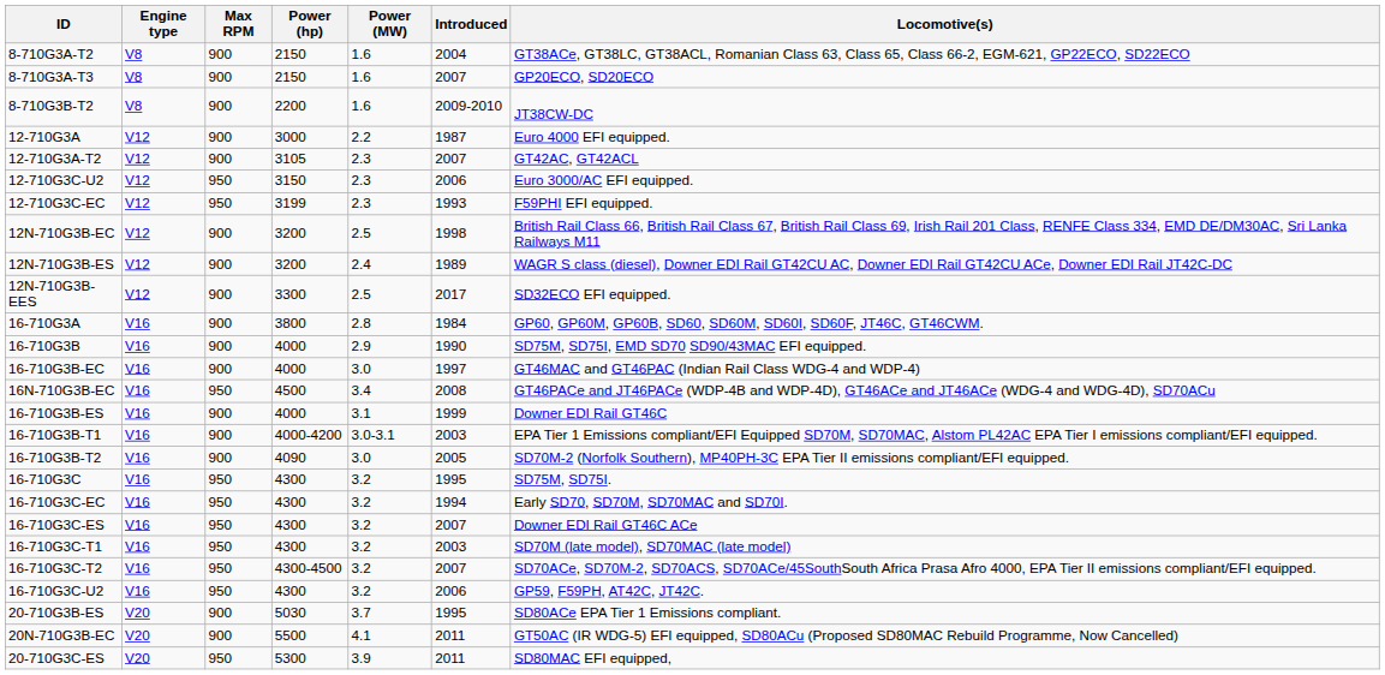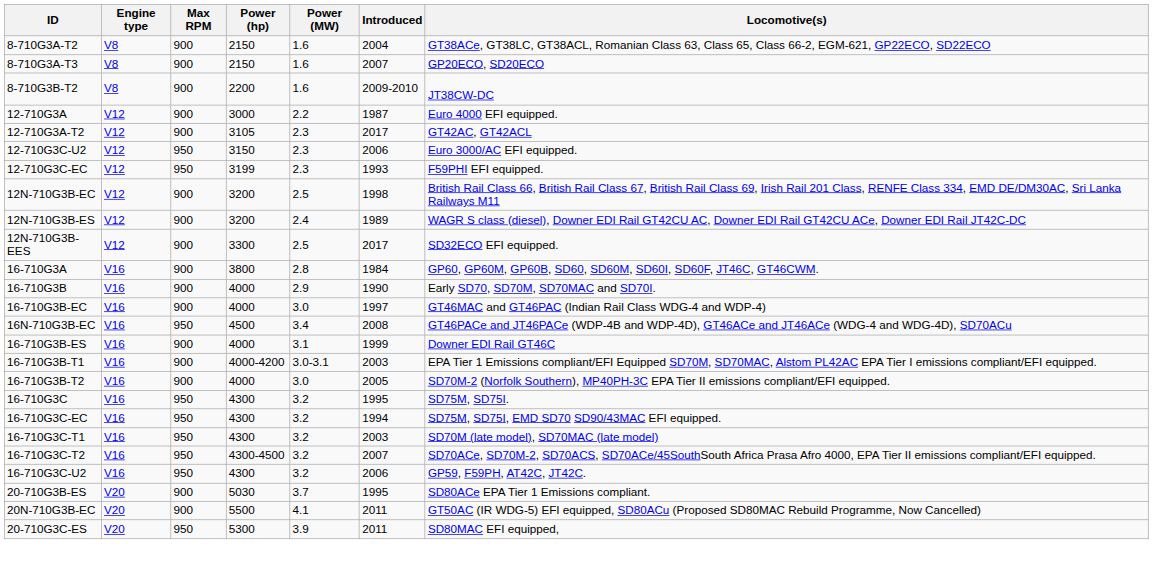12-710G3A-T2 | Introduced: 2007 -> 2017
16-710G3B | Locomotive(s): SD75M, SD75I, EMD SD70 SD90/43MAC EFI equipped. -> Early SD70, SD70M, SD70MAC and SD70I.
16-710G3B-T2 | Power (hp): 4090 -> 4000
16-710G3C-EC | Locomotive(s): Early SD70, SD70M, SD70MAC and SD70I. -> SD75M, SD75I, EMD SD70 SD90/43MAC EFI equipped.
- row: 16-710G3C-ES | V16 | 950 | 4300 | 3.2 | 2007 | Downer EDI Rail GT46C ACe
